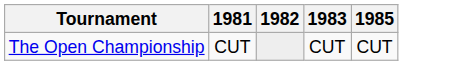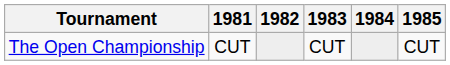+ column: 1984
